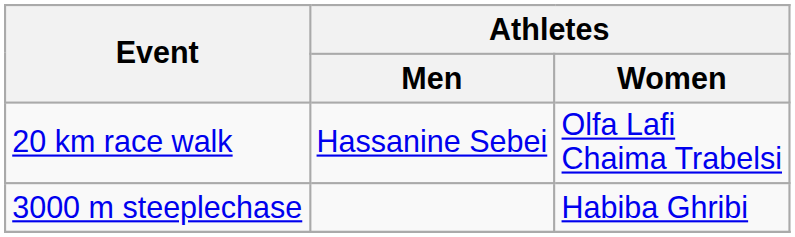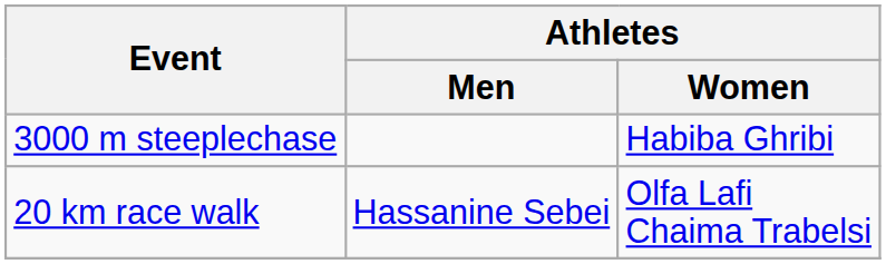rows swapped: 3000 m steeplechase <-> 20 km race walk
